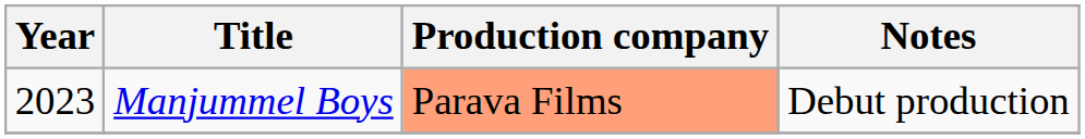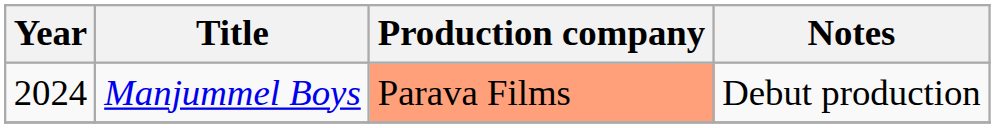Manjummel Boys | Year: 2023 -> 2024
